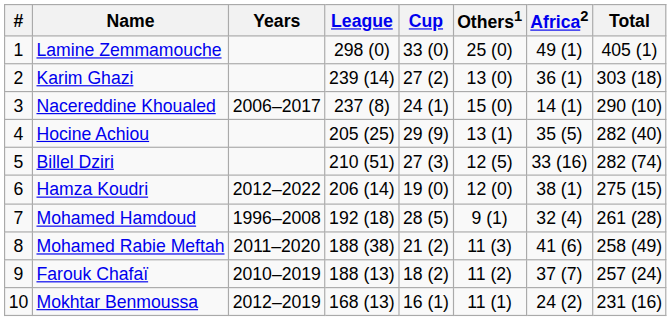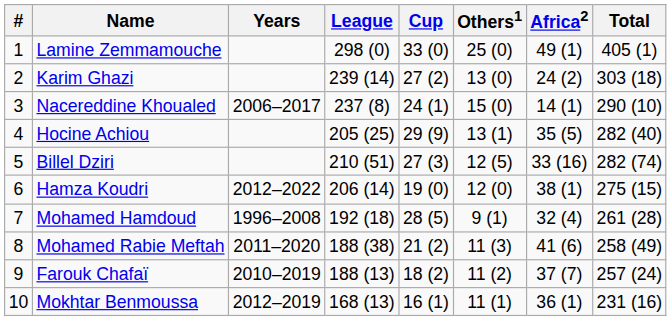Karim Ghazi | Africa2: 36 (1) -> 24 (2)
Mokhtar Benmoussa | Africa2: 24 (2) -> 36 (1)
